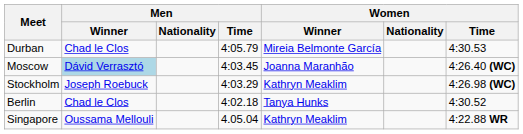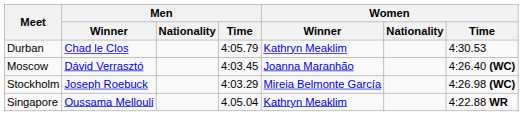Durban | Women / Winner: Mireia Belmonte García -> Kathryn Meaklim
Moscow | Men / Winner: lightblue background -> no background
Stockholm | Women / Winner: Kathryn Meaklim -> Mireia Belmonte García
- row: Berlin | Chad le Clos | 4:02.18 | Tanya Hunks | 4:30.52
